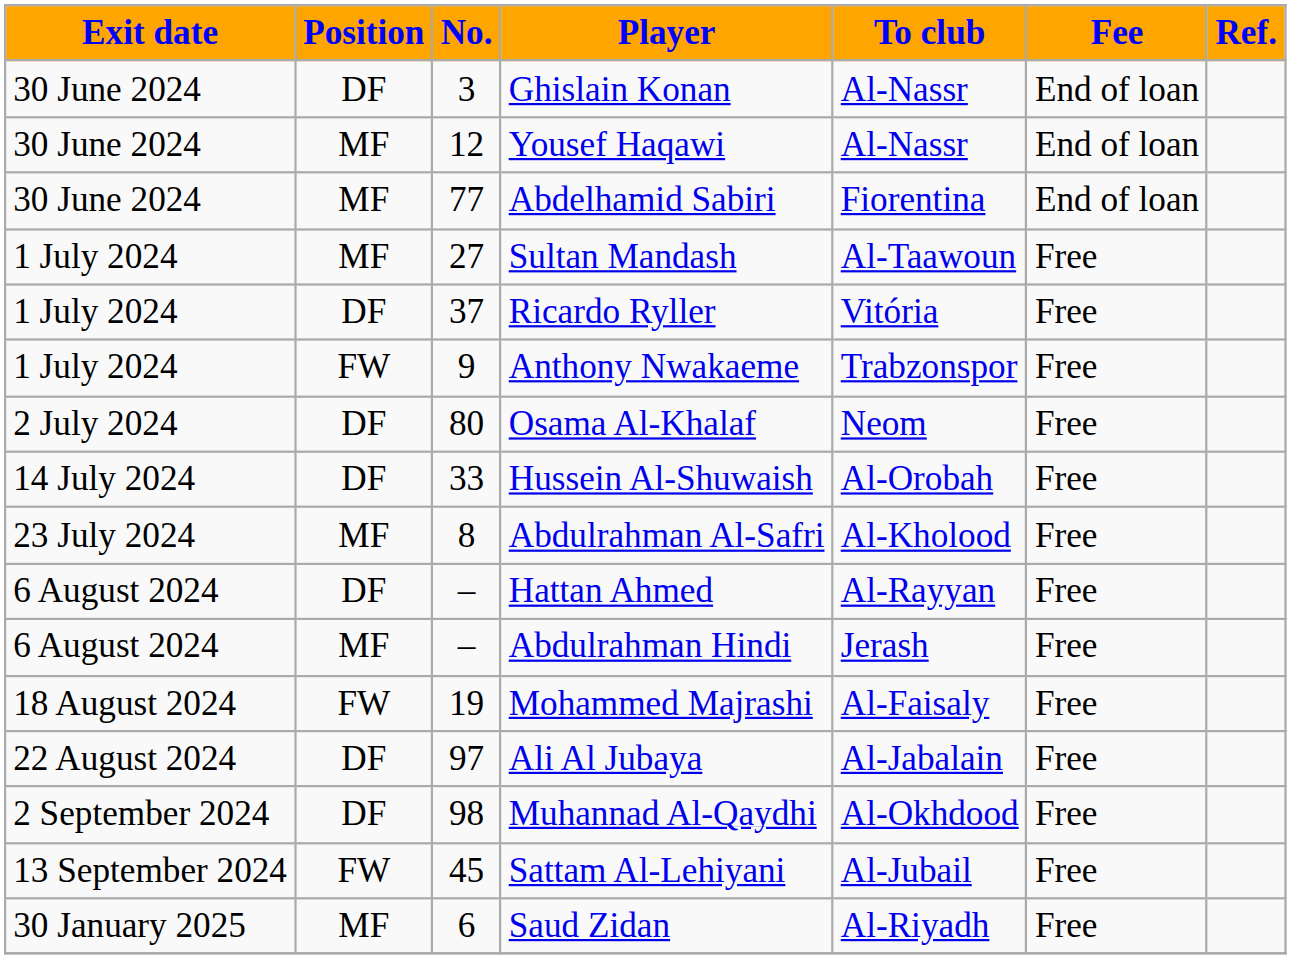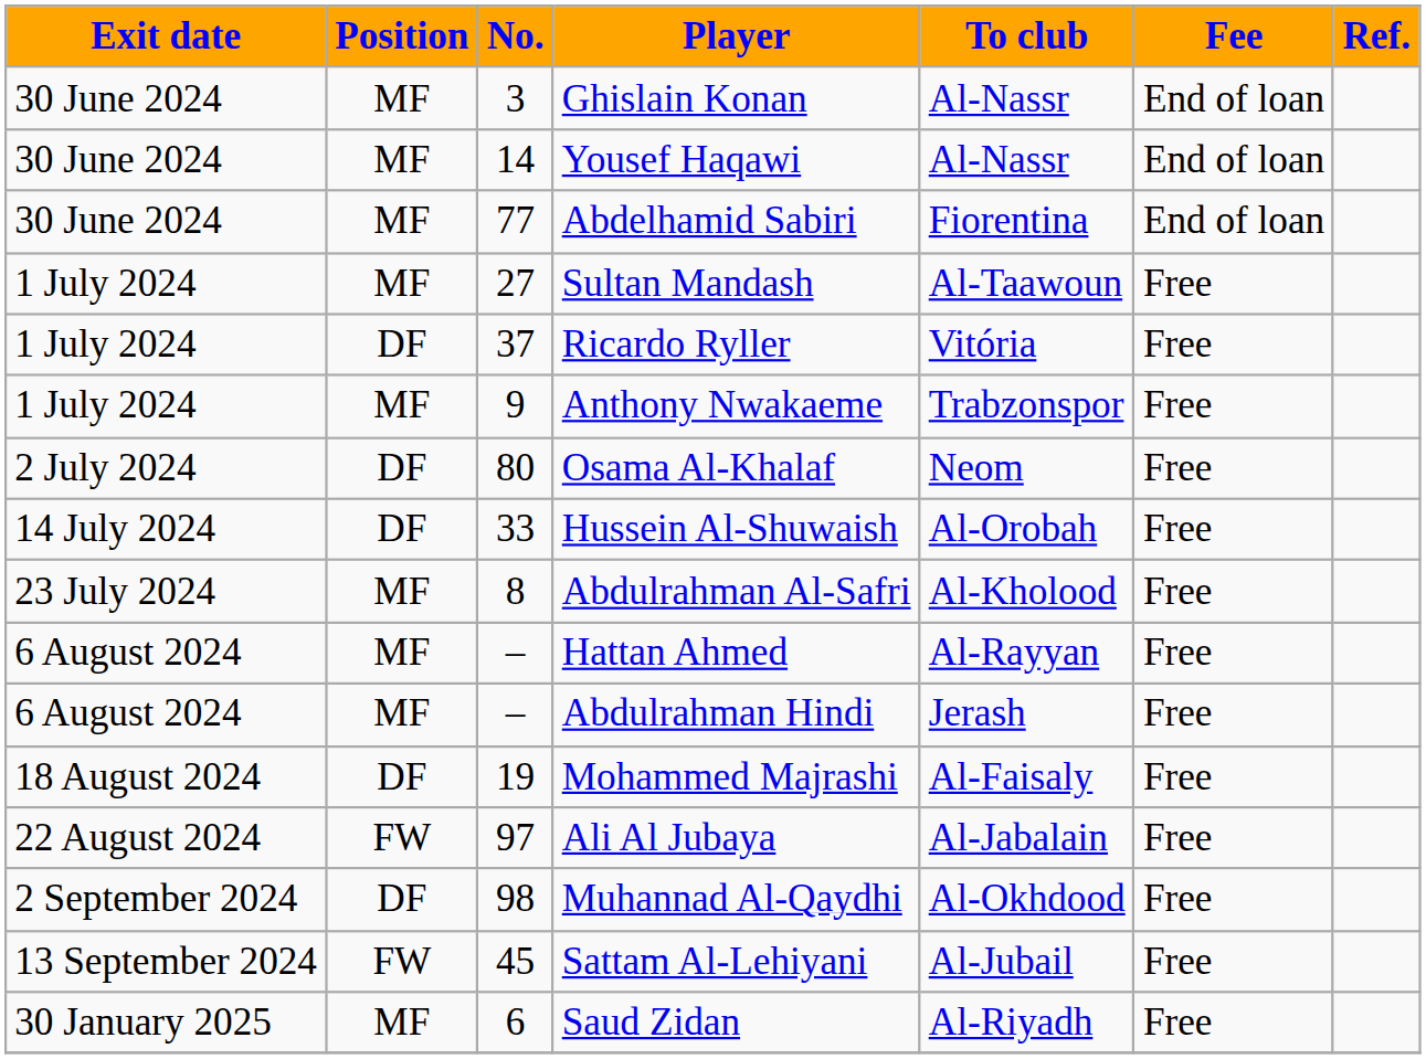Ghislain Konan | Position: DF -> MF
Yousef Haqawi | No.: 12 -> 14
Anthony Nwakaeme | Position: FW -> MF
Hattan Ahmed | Position: DF -> MF
Mohammed Majrashi | Position: FW -> DF
Ali Al Jubaya | Position: DF -> FW
